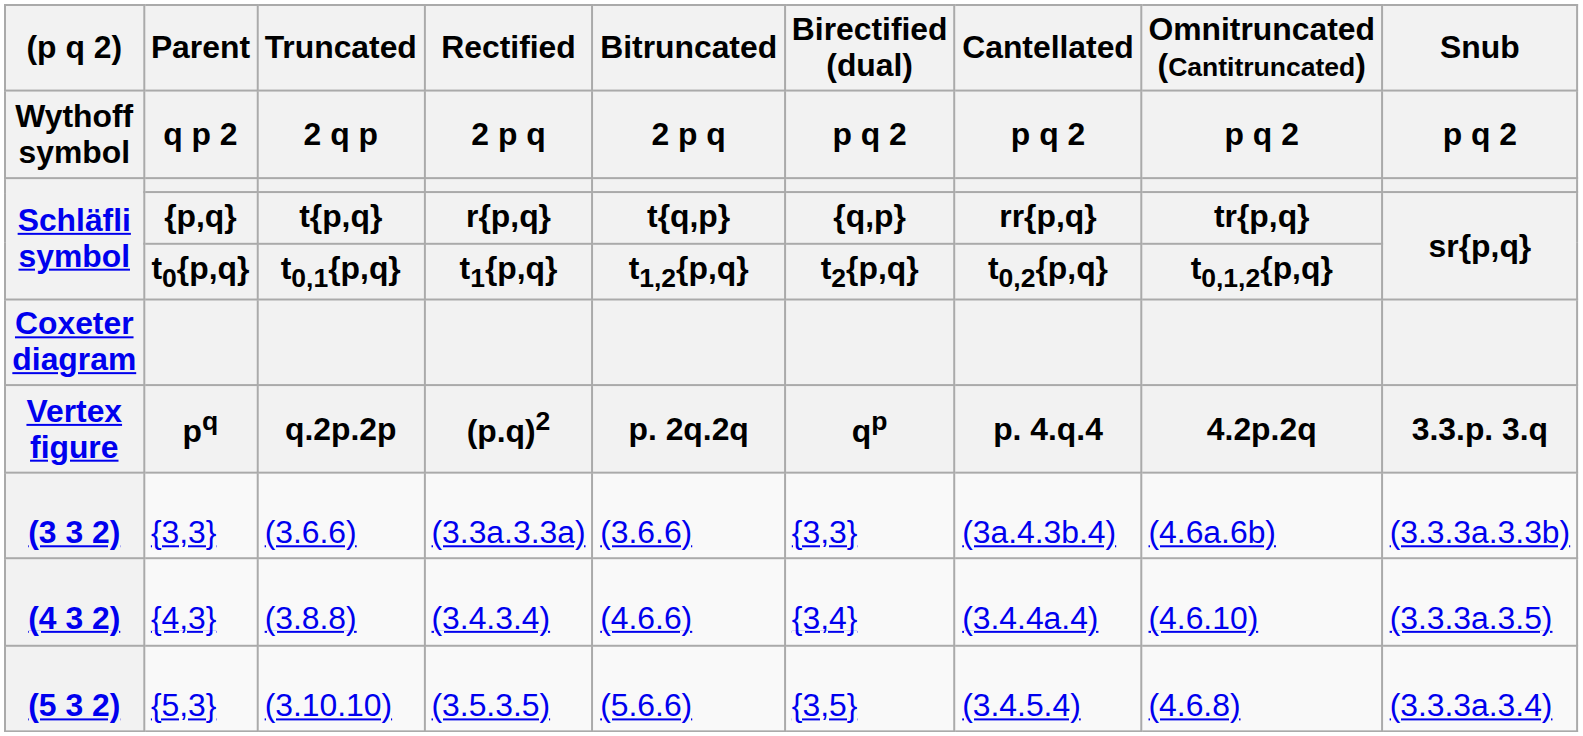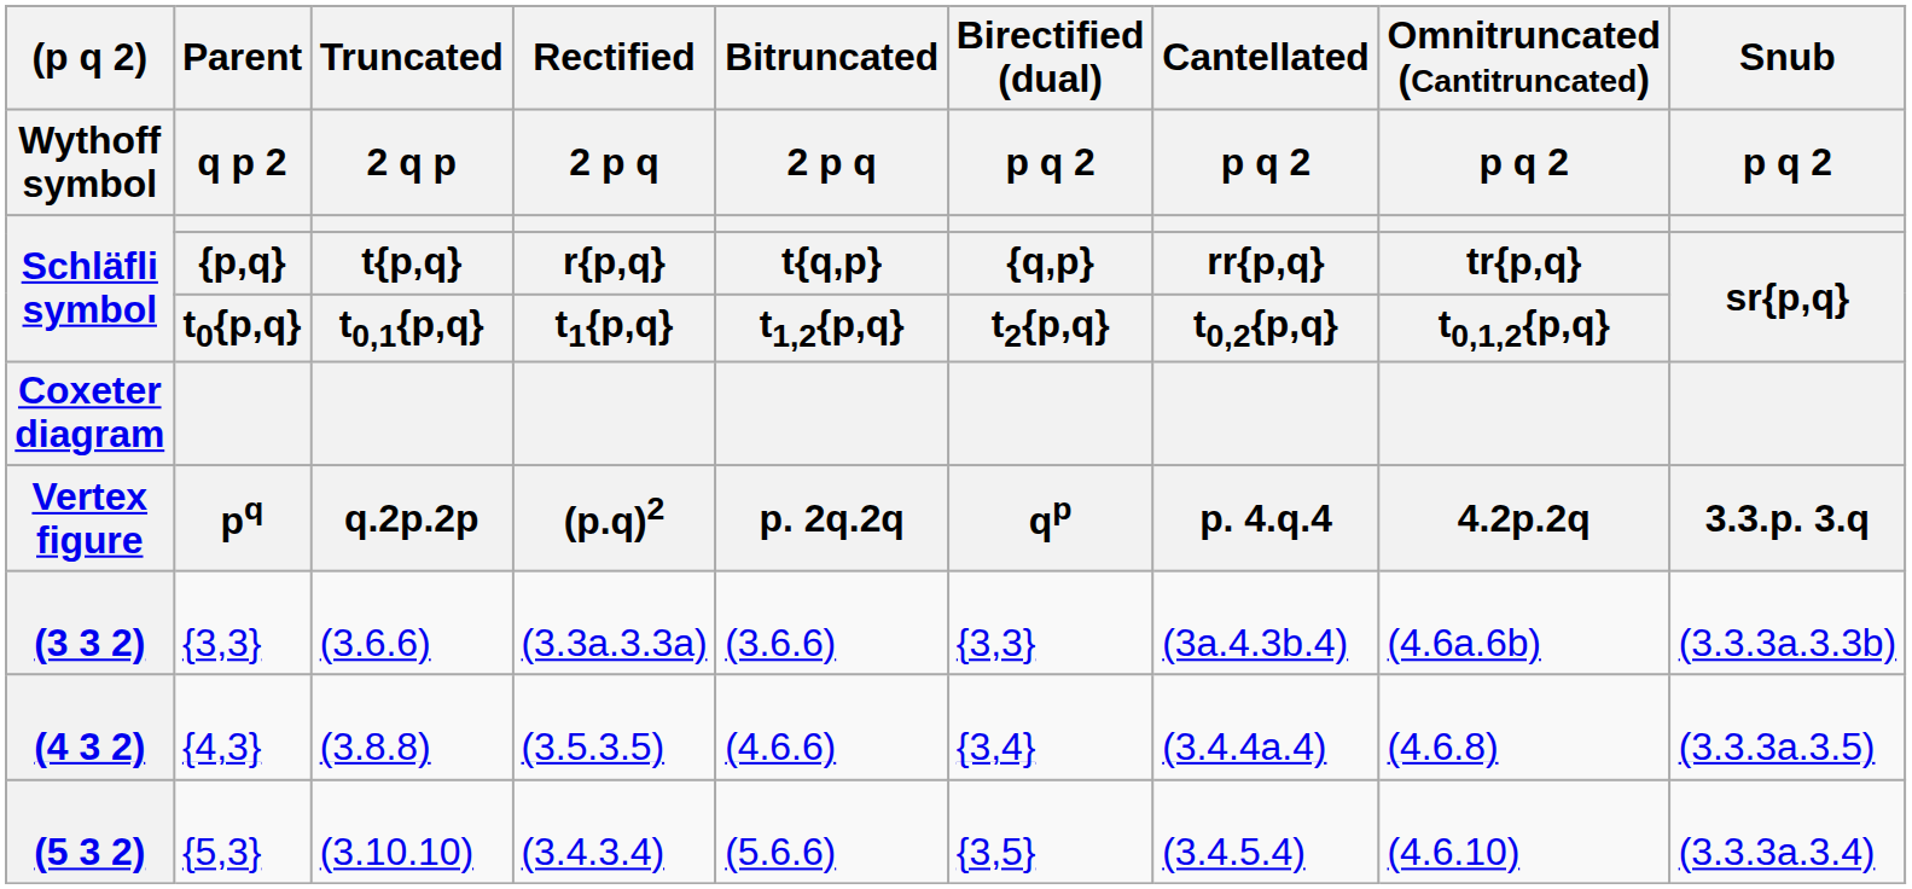(4 3 2) | Rectified / 2 p q / r{p,q} / t1{p,q} / (p.q)2: (3.4.3.4) -> (3.5.3.5)
(4 3 2) | column 8: (4.6.10) -> (4.6.8)
(5 3 2) | Rectified / 2 p q / r{p,q} / t1{p,q} / (p.q)2: (3.5.3.5) -> (3.4.3.4)
(5 3 2) | column 8: (4.6.8) -> (4.6.10)
